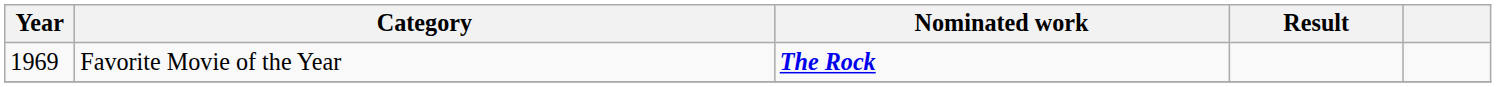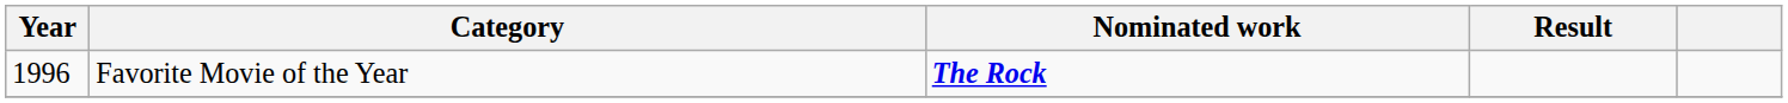Favorite Movie of the Year | Year: 1969 -> 1996
